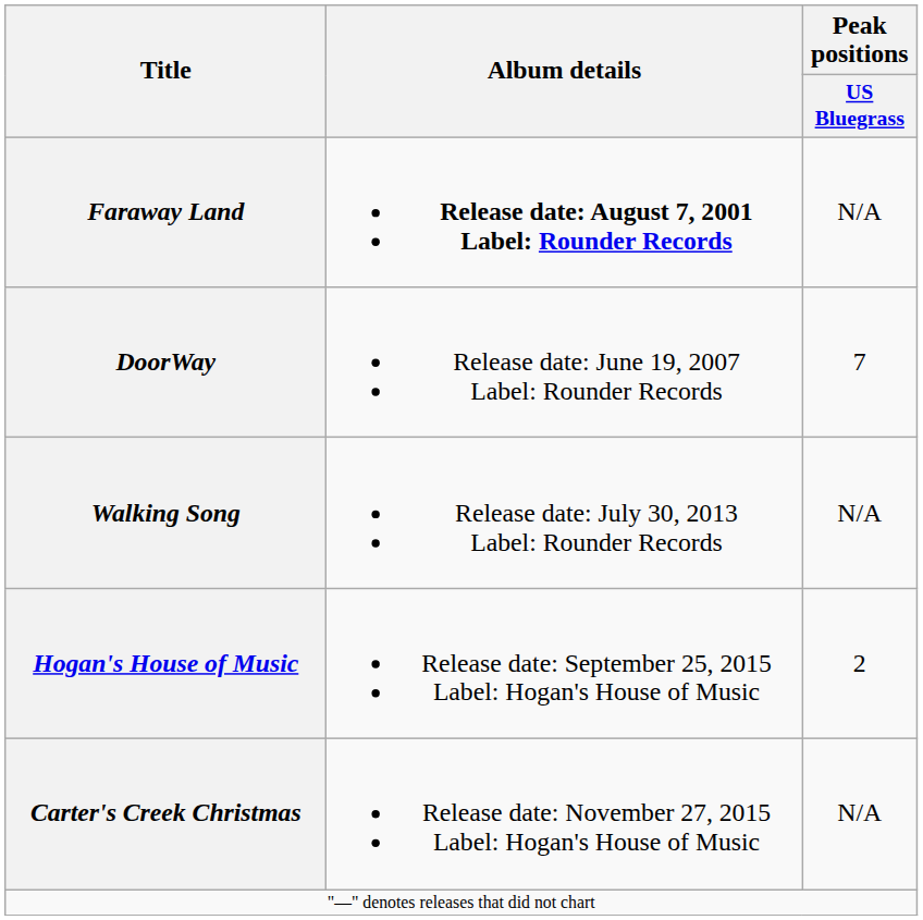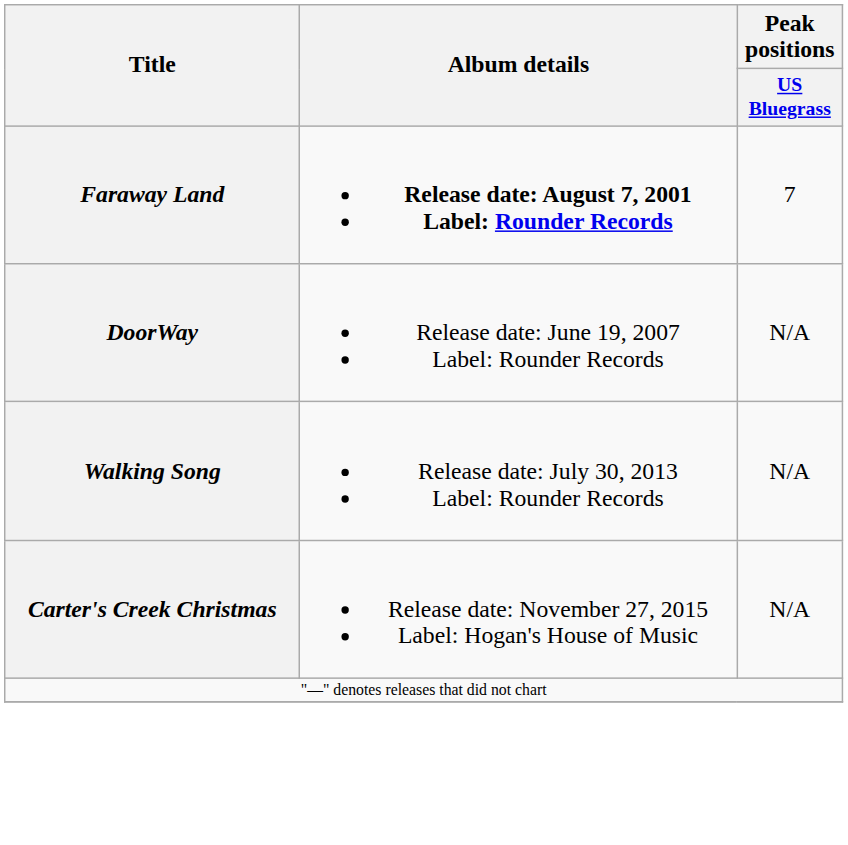Faraway Land | Peak positions / US Bluegrass: N/A -> 7
DoorWay | Peak positions / US Bluegrass: 7 -> N/A
- row: Hogan's House of Music | Release date: September 25, 2015 Label: Hogan's House of Music | 2
